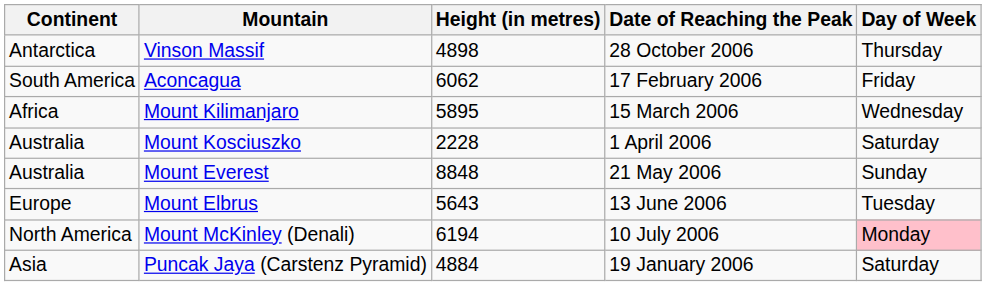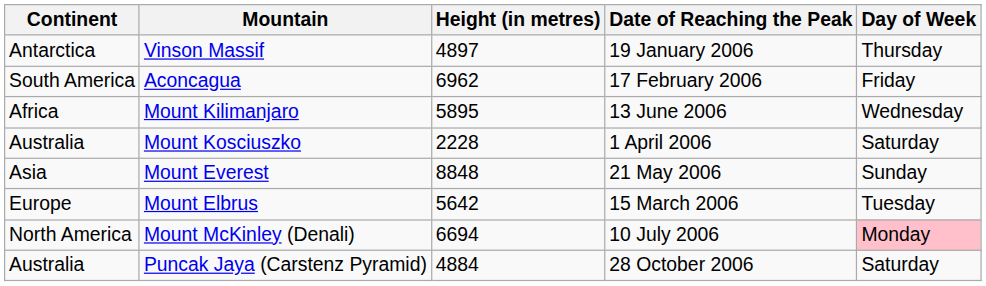Vinson Massif | Height (in metres): 4898 -> 4897
Vinson Massif | Date of Reaching the Peak: 28 October 2006 -> 19 January 2006
Aconcagua | Height (in metres): 6062 -> 6962
Mount Kilimanjaro | Date of Reaching the Peak: 15 March 2006 -> 13 June 2006
Mount Everest | Continent: Australia -> Asia
Mount Elbrus | Height (in metres): 5643 -> 5642
Mount Elbrus | Date of Reaching the Peak: 13 June 2006 -> 15 March 2006
Mount McKinley (Denali) | Height (in metres): 6194 -> 6694
Puncak Jaya (Carstenz Pyramid) | Continent: Asia -> Australia
Puncak Jaya (Carstenz Pyramid) | Date of Reaching the Peak: 19 January 2006 -> 28 October 2006
